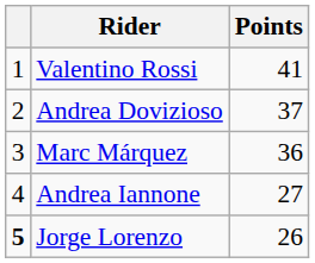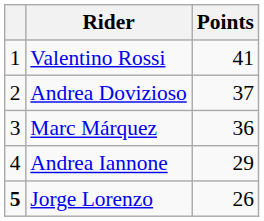Andrea Iannone | Points: 27 -> 29
